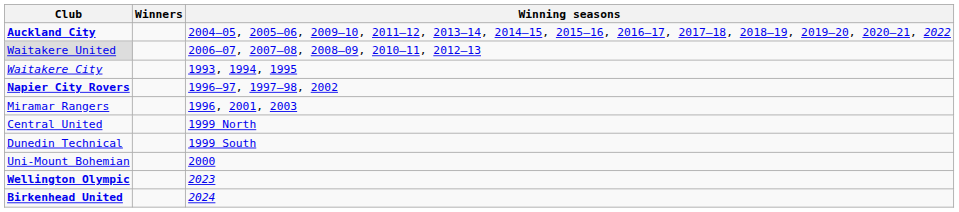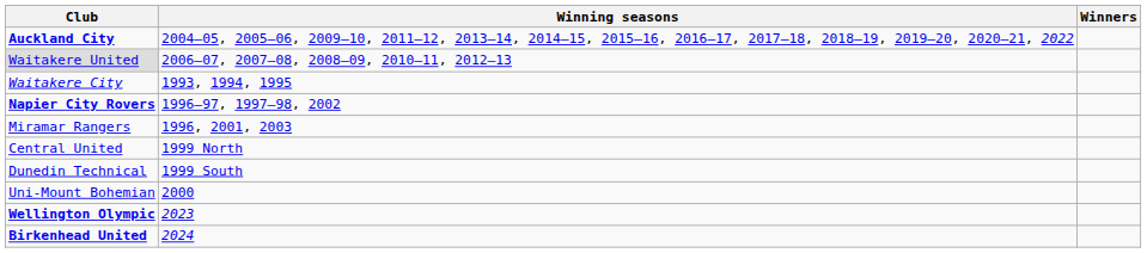columns swapped: Winners <-> Winning seasons
